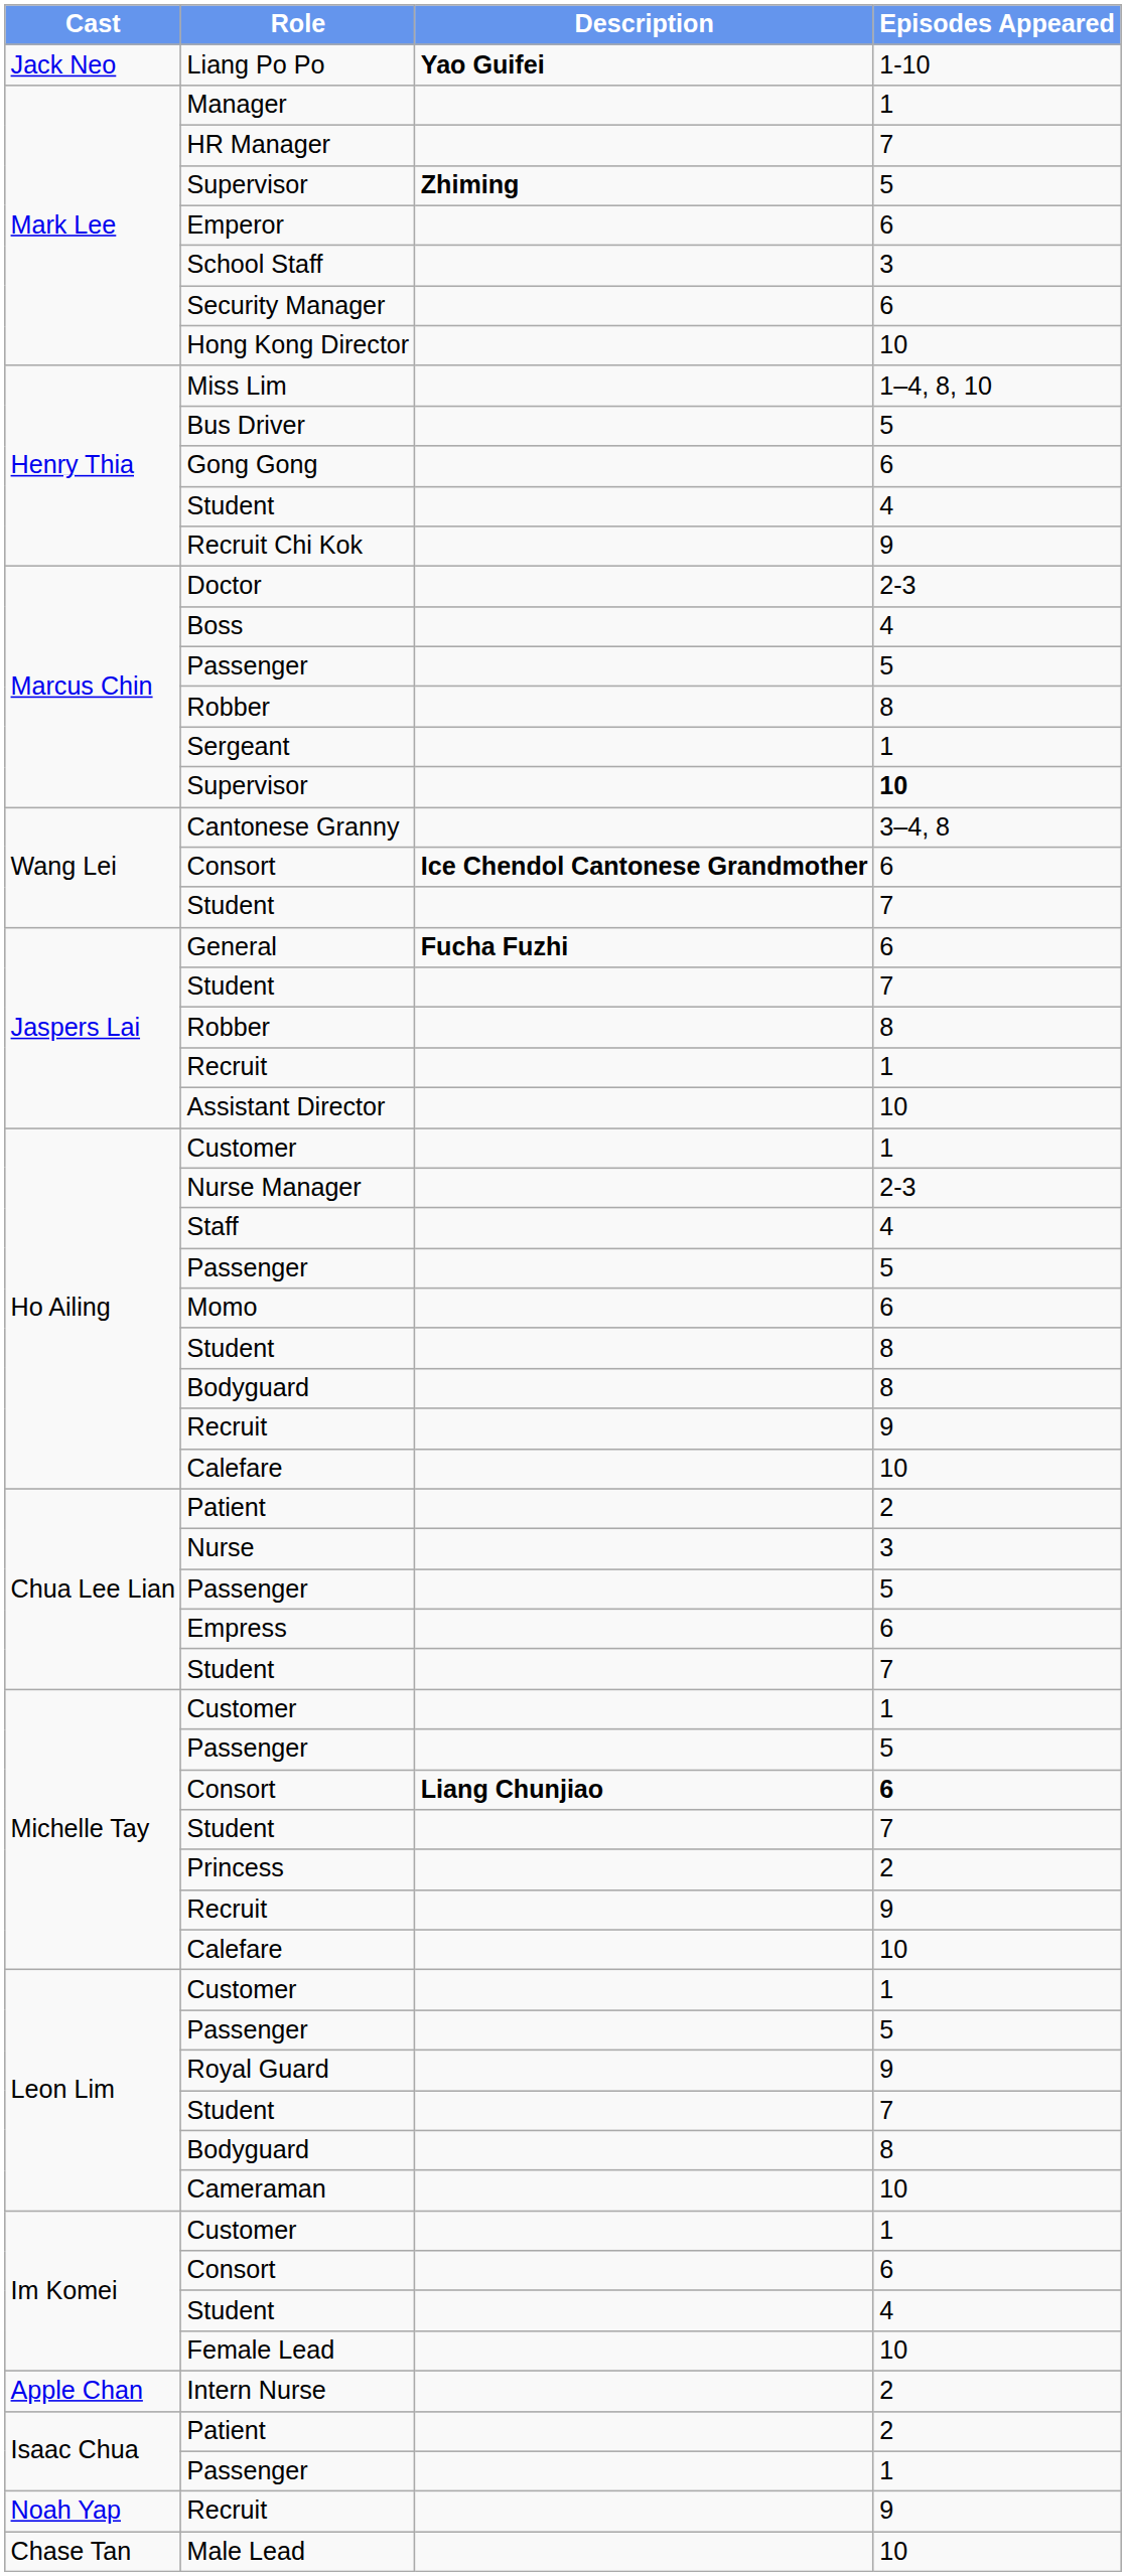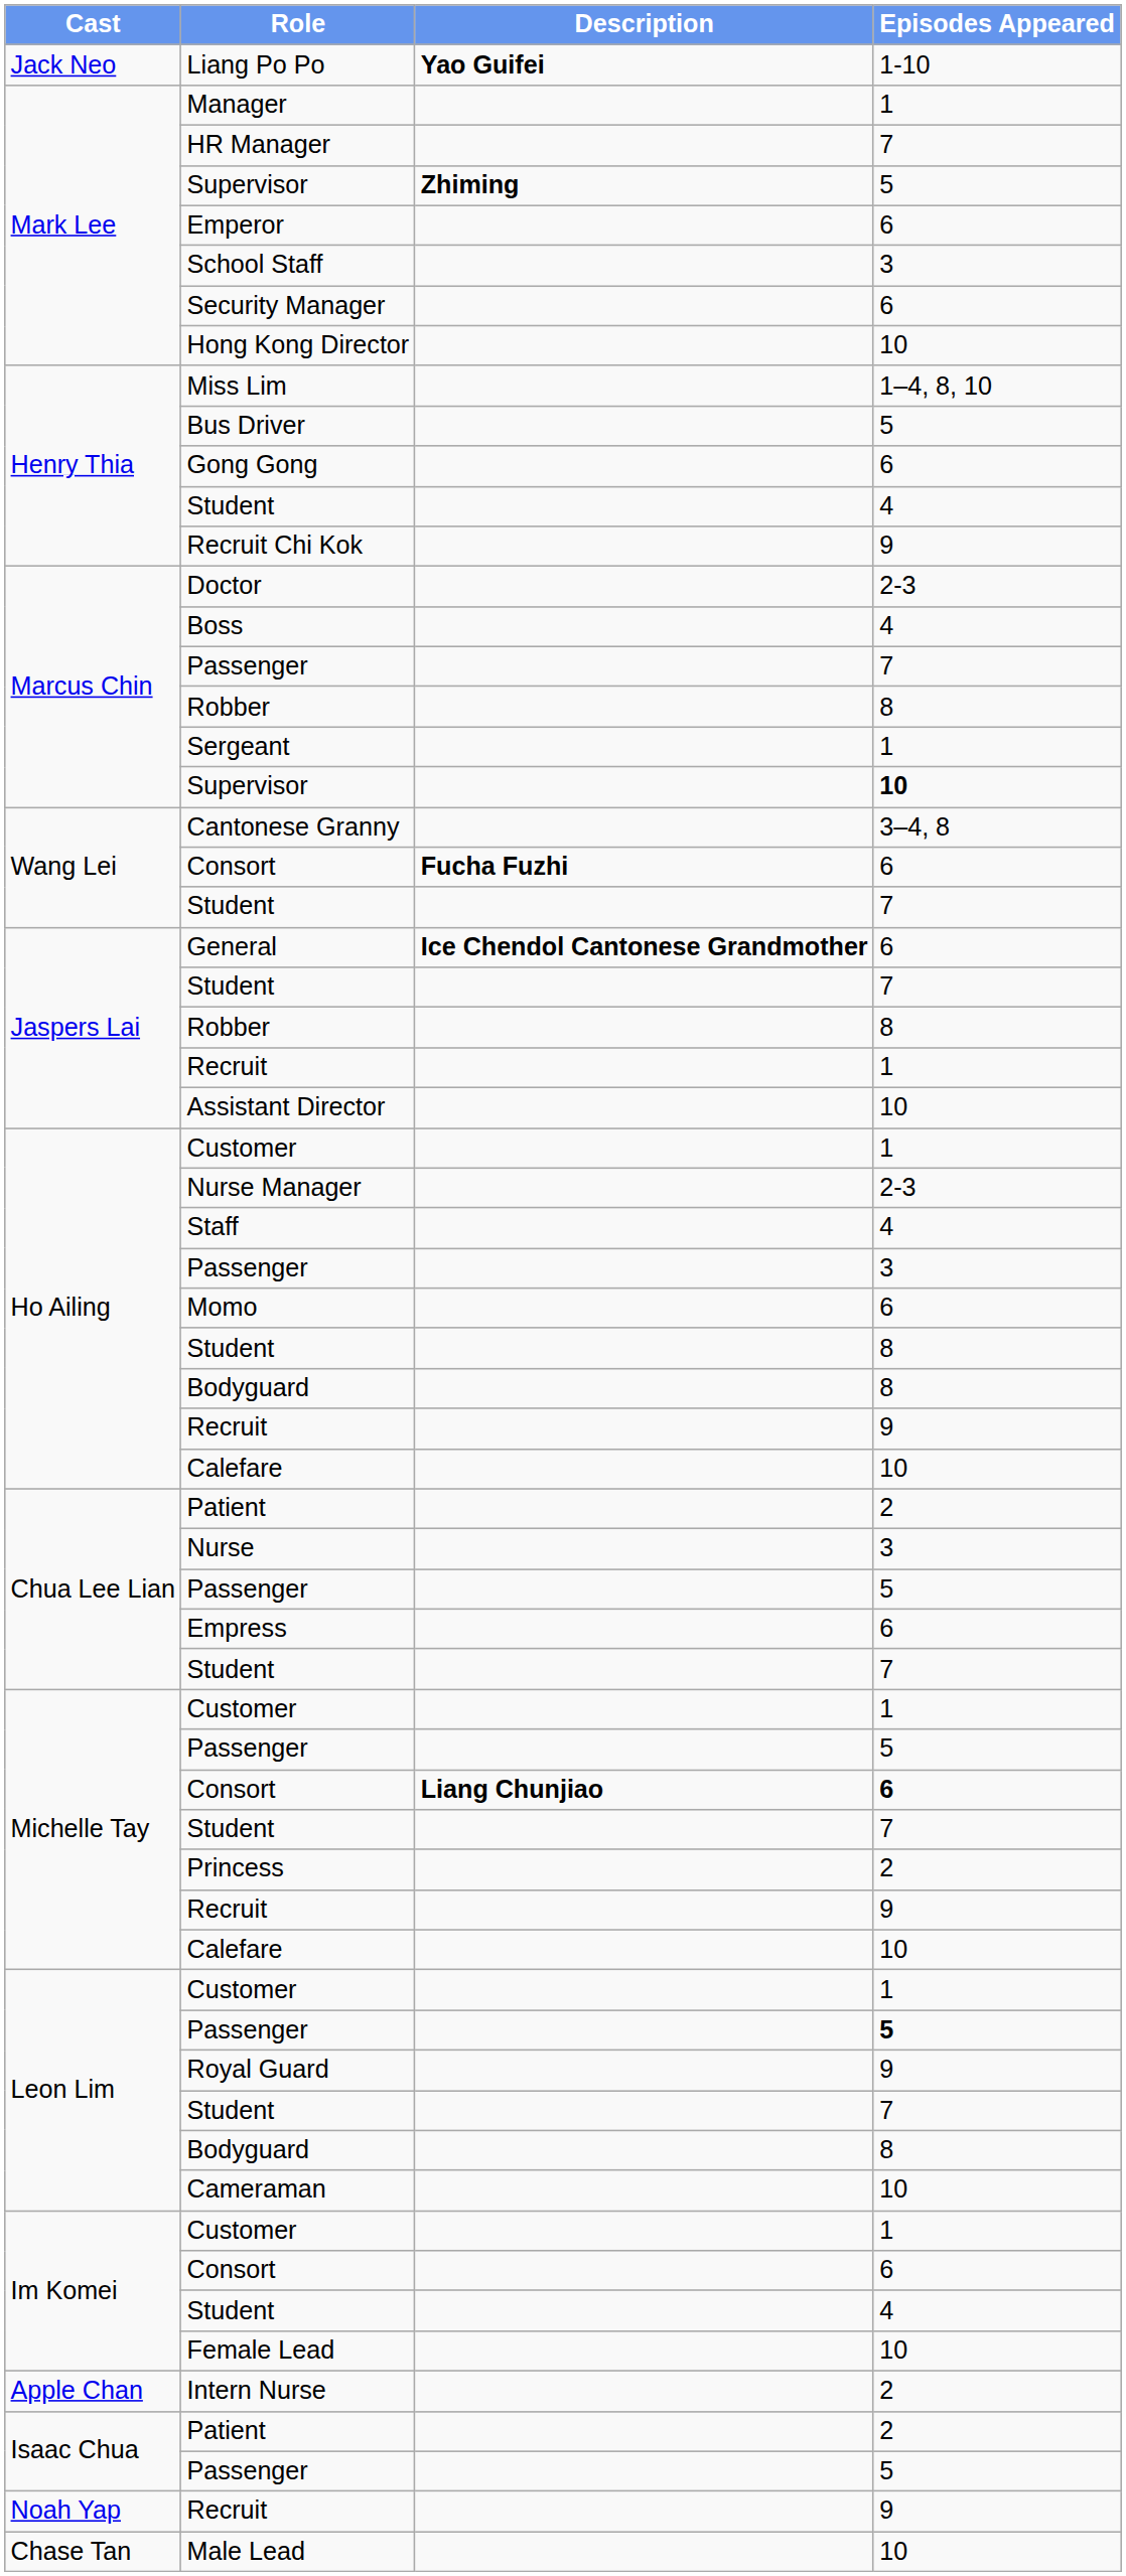Marcus Chin / Passenger | Episodes Appeared: 5 -> 7
Wang Lei / Consort | Description: Ice Chendol Cantonese Grandmother -> Fucha Fuzhi
General | Description: Fucha Fuzhi -> Ice Chendol Cantonese Grandmother
Ho Ailing / Passenger | Episodes Appeared: 5 -> 3
Leon Lim / Passenger | Episodes Appeared: normal -> bold
Isaac Chua / Passenger | Episodes Appeared: 1 -> 5
